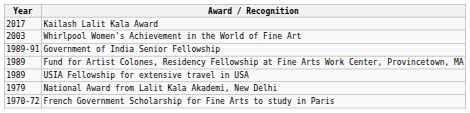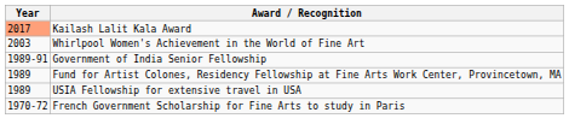Kailash Lalit Kala Award | Year: no background -> lightsalmon background
- row: 1979 | National Award from Lalit Kala Akademi, New Delhi
